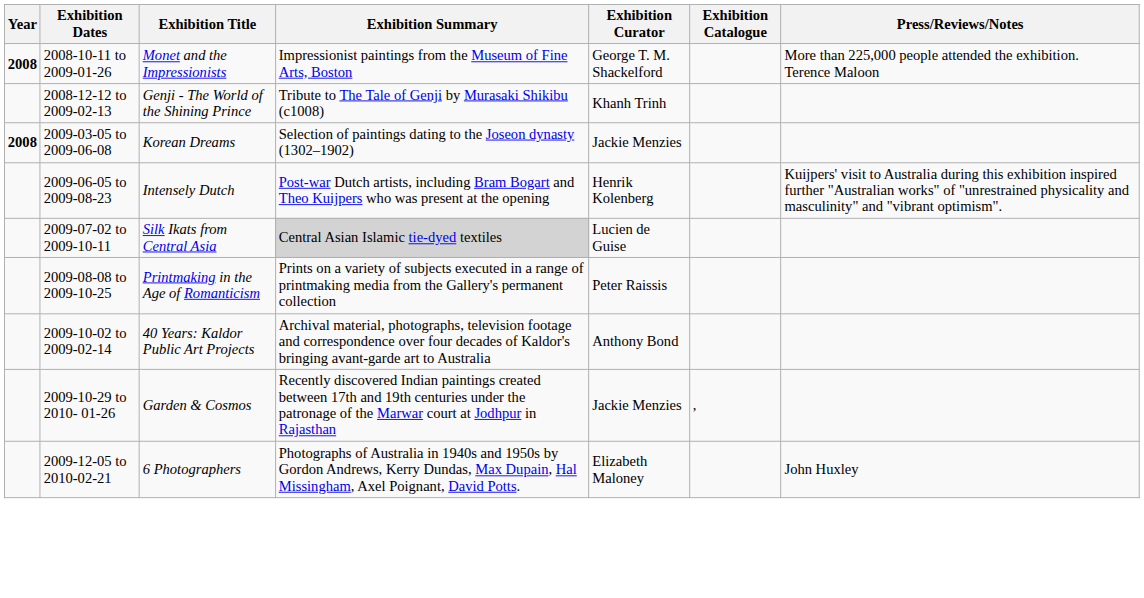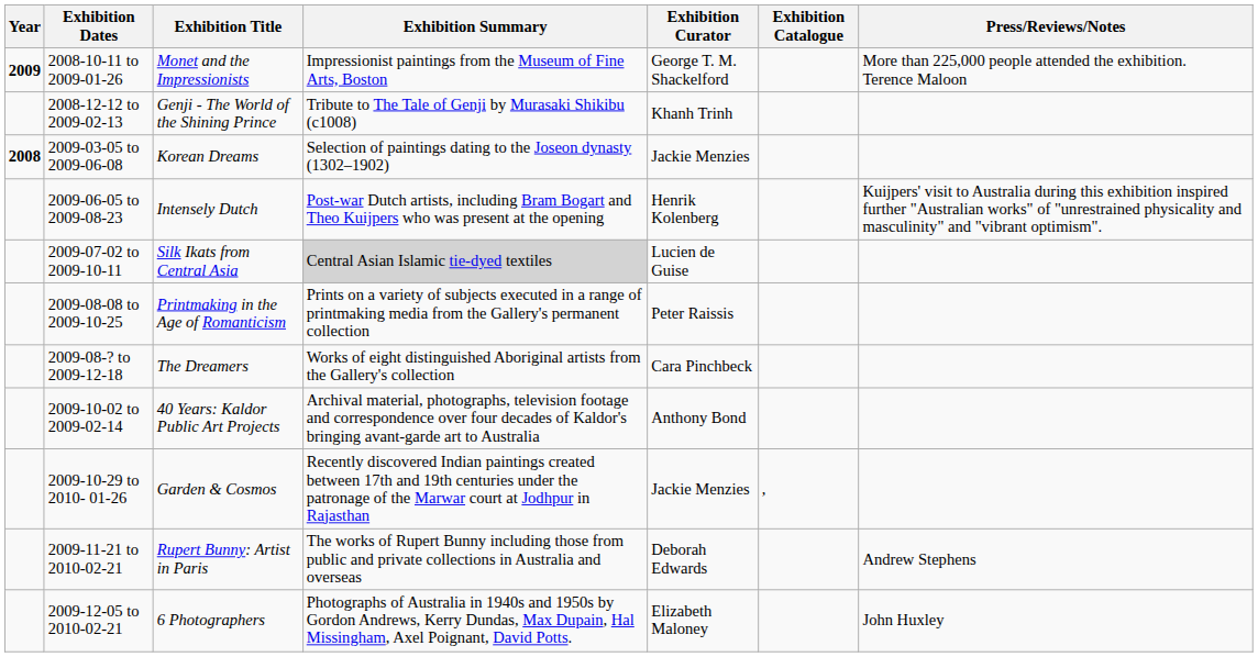2008-10-11 to 2009-01-26 | Year: 2008 -> 2009
+ row: 2009-08-? to 2009-12-18 | The Dreamers | Works of eight distinguished Aboriginal artists from the Gallery's collection | Cara Pinchbeck
+ row: 2009-11-21 to 2010-02-21 | Rupert Bunny: Artist in Paris | The works of Rupert Bunny including those from public and private collections in Australia and overseas | Deborah Edwards | Andrew Stephens
